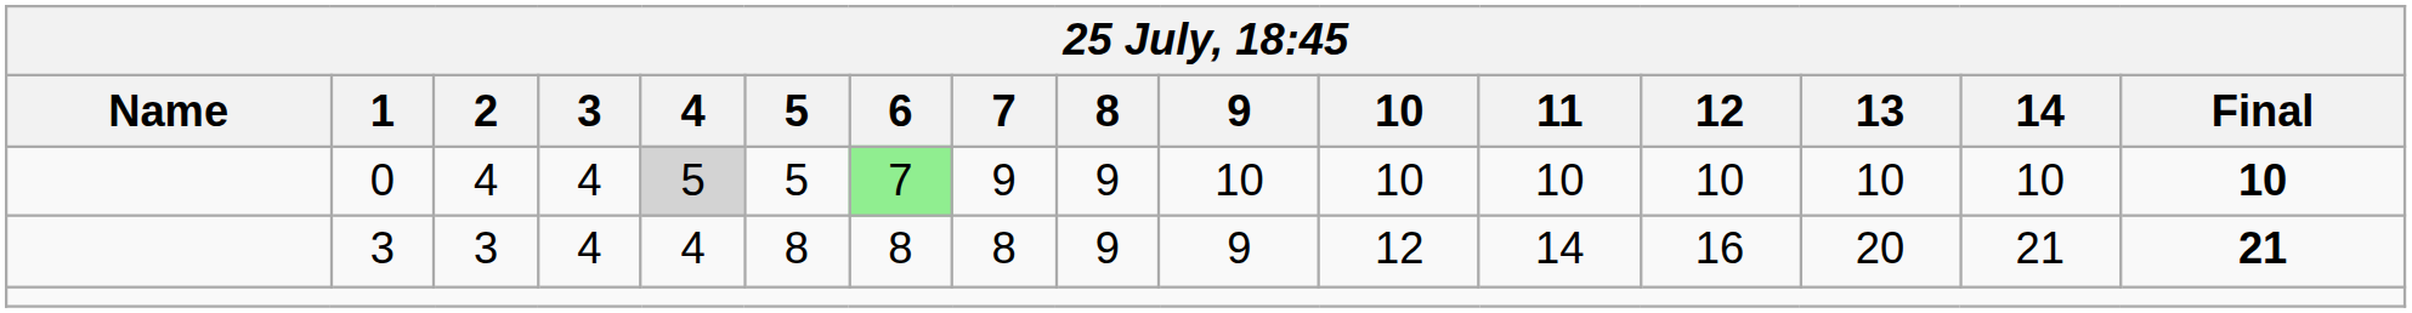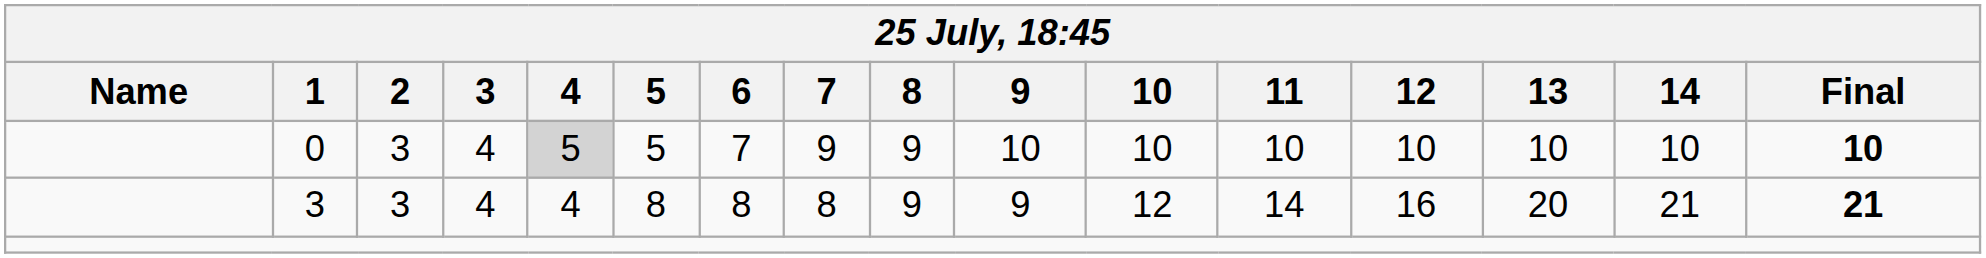0 | 2: 4 -> 3
0 | 6: lightgreen background -> no background
